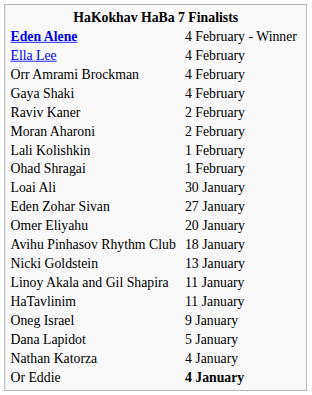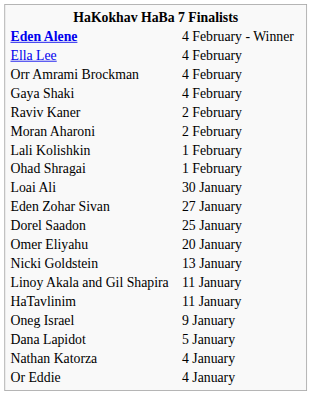+ row: Dorel Saadon | 25 January
- row: Avihu Pinhasov Rhythm Club | 18 January
Or Eddie | column 2: bold -> normal
